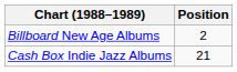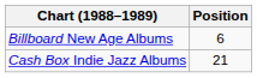Billboard New Age Albums | Position: 2 -> 6
